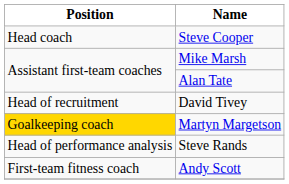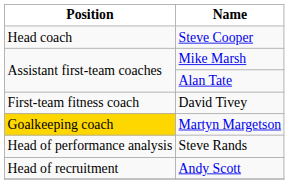David Tivey | Position: Head of recruitment -> First-team fitness coach
Andy Scott | Position: First-team fitness coach -> Head of recruitment
